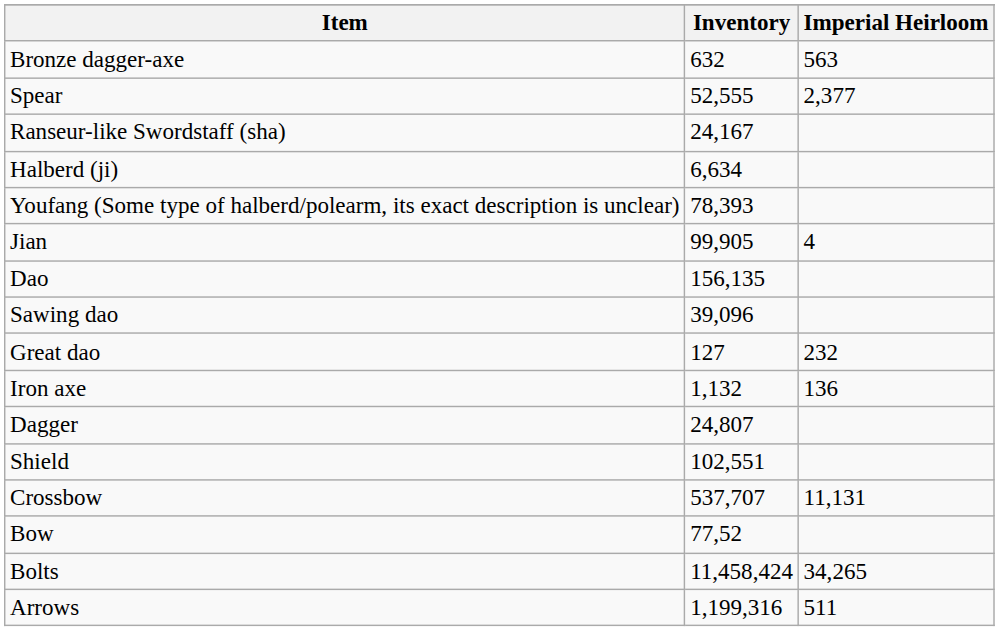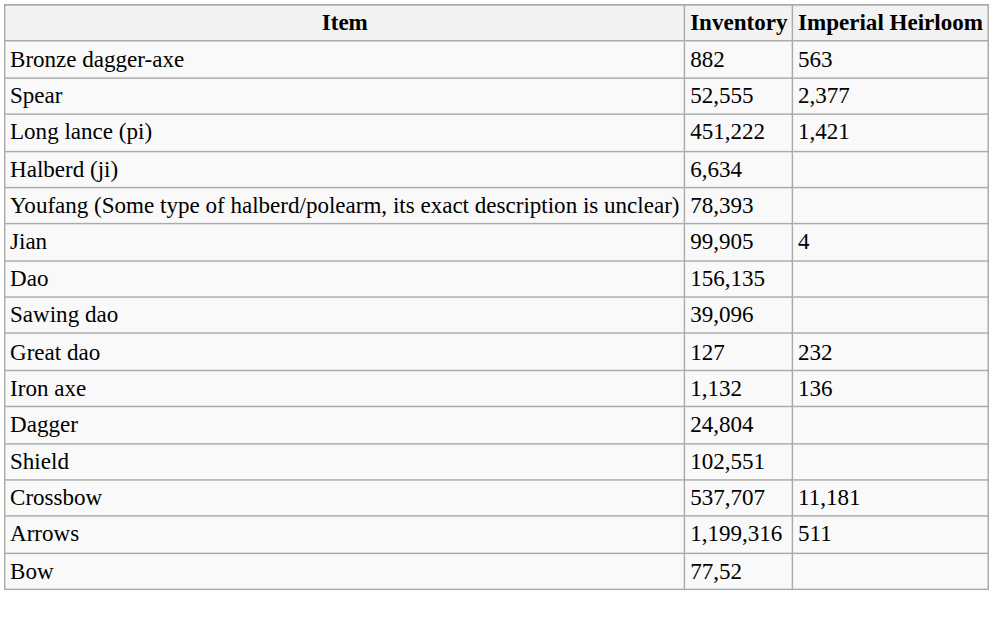Bronze dagger-axe | Inventory: 632 -> 882
+ row: Long lance (pi) | 451,222 | 1,421
- row: Ranseur-like Swordstaff (sha) | 24,167
Dagger | Inventory: 24,807 -> 24,804
Crossbow | Imperial Heirloom: 11,131 -> 11,181
rows swapped: Bow <-> Arrows
- row: Bolts | 11,458,424 | 34,265
